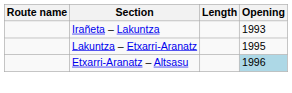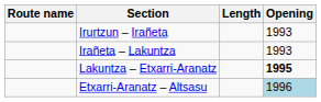+ row: Irurtzun – Irañeta | 1993
Lakuntza – Etxarri-Aranatz | Opening: normal -> bold
